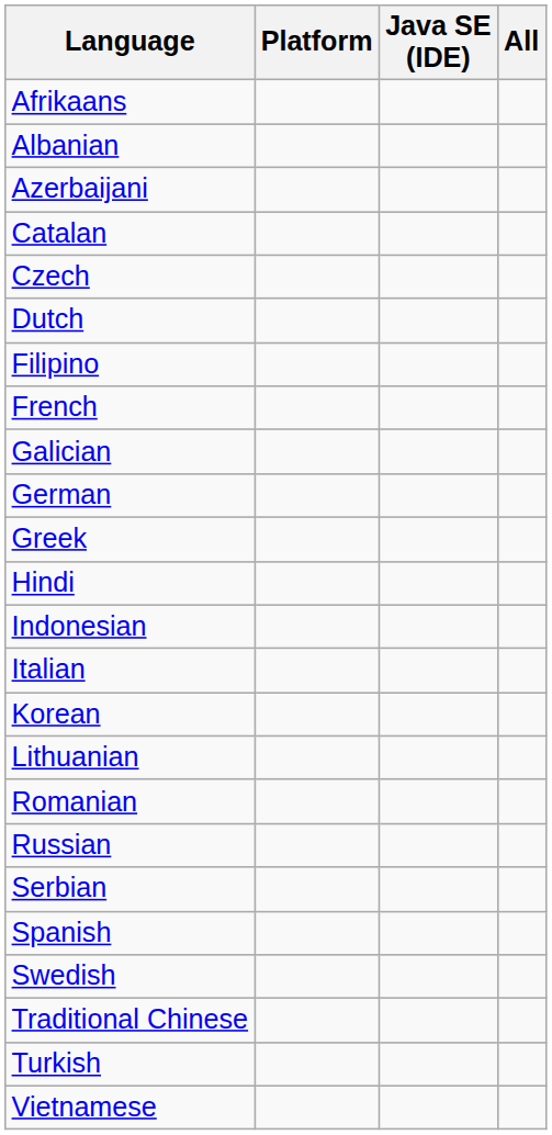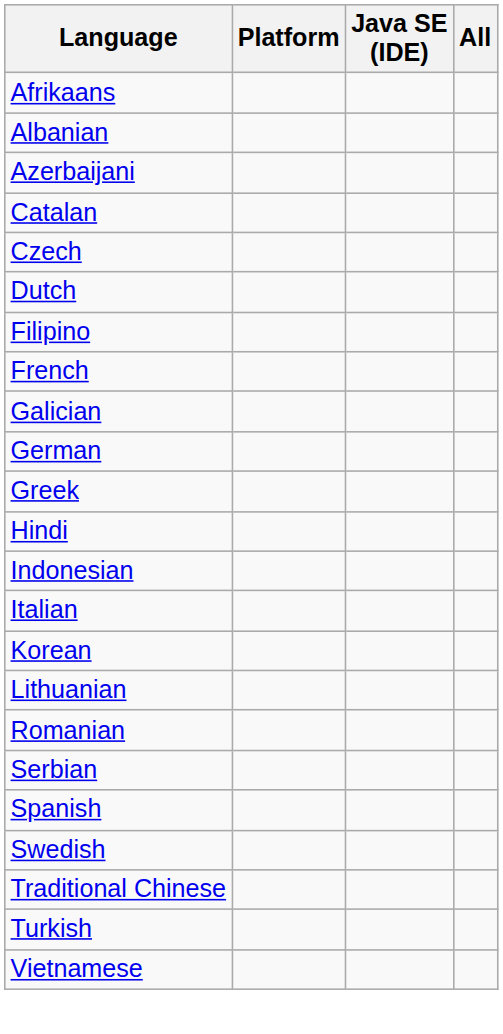- row: Russian
